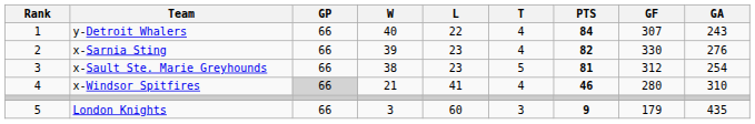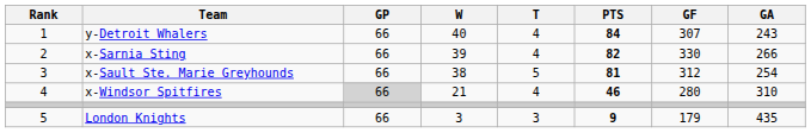- column: L | 22 | 23 | 23 | 41 | 60
x-Sarnia Sting | GA: 276 -> 266
